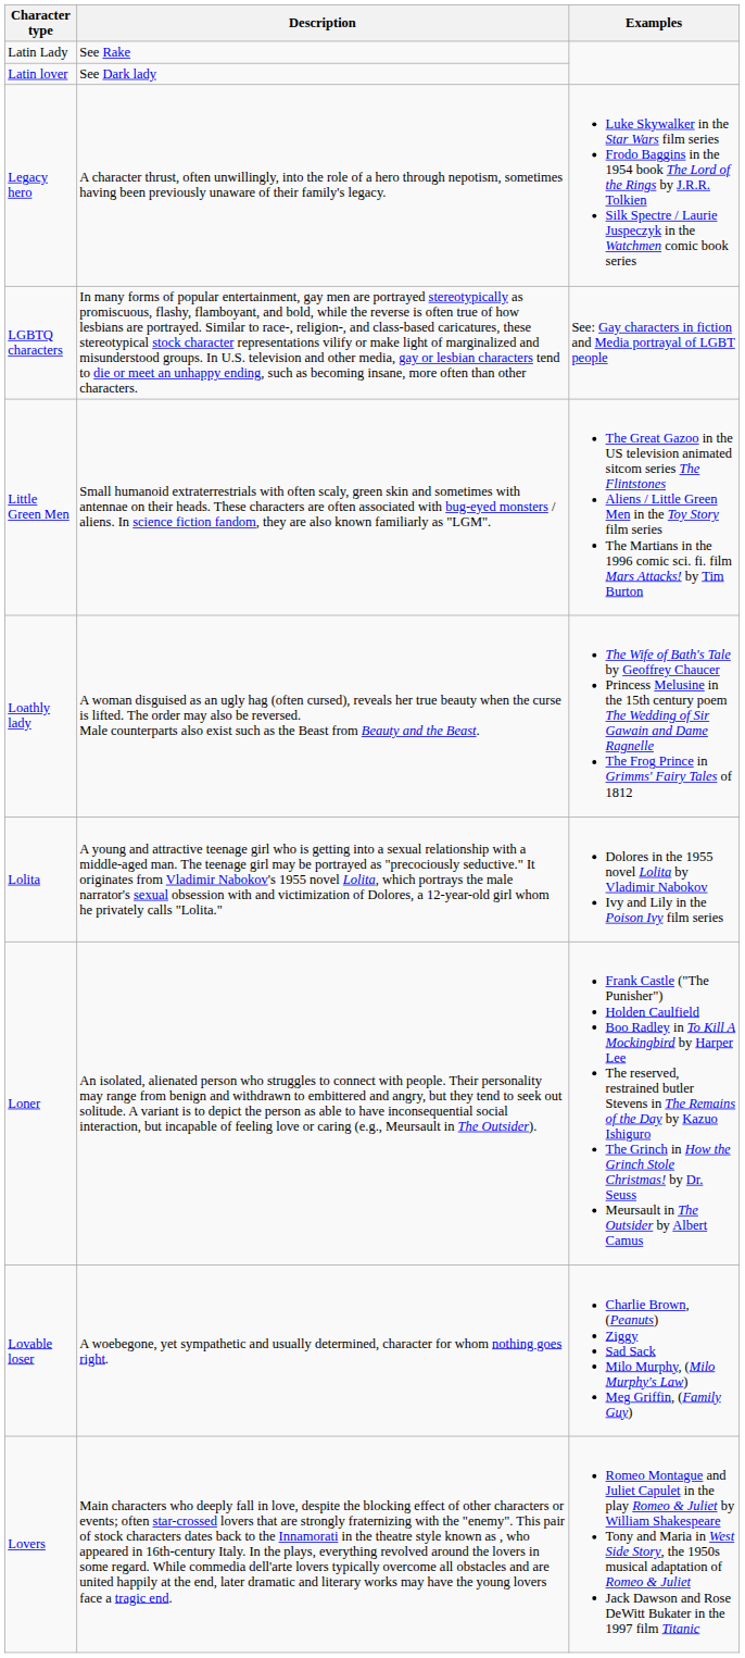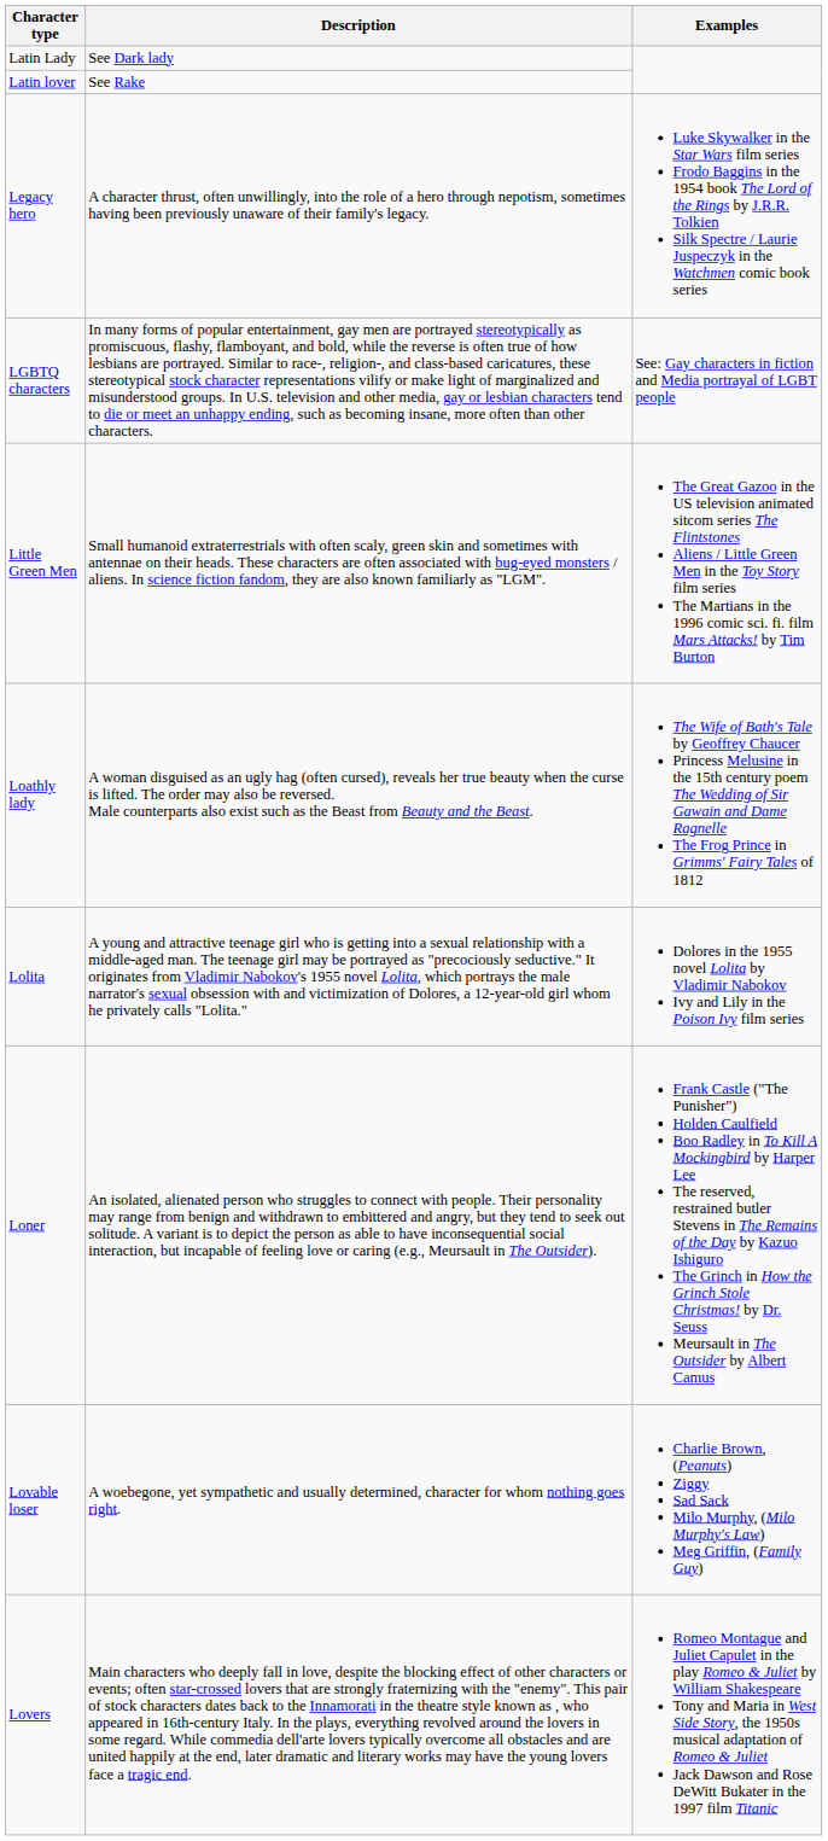Latin Lady | Description: See Rake -> See Dark lady
Latin lover | Description: See Dark lady -> See Rake
